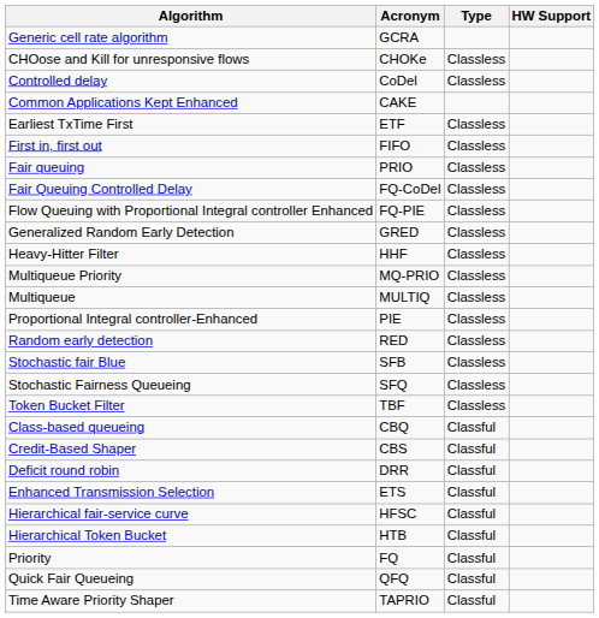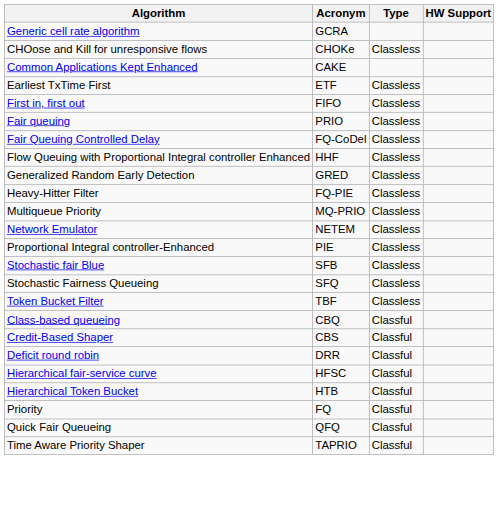- row: Controlled delay | CoDel | Classless
Flow Queuing with Proportional Integral controller Enhanced | Acronym: FQ-PIE -> HHF
Heavy-Hitter Filter | Acronym: HHF -> FQ-PIE
- row: Multiqueue | MULTIQ | Classless
+ row: Network Emulator | NETEM | Classless
- row: Random early detection | RED | Classless
- row: Enhanced Transmission Selection | ETS | Classful
